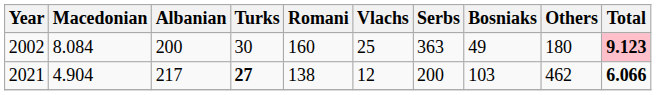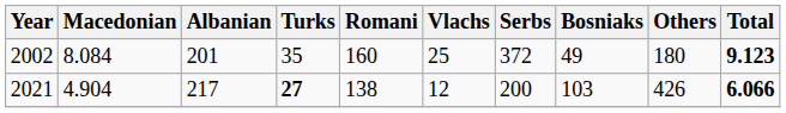2002 | Albanian: 200 -> 201
2002 | Turks: 30 -> 35
2002 | Serbs: 363 -> 372
2002 | Total: pink background -> no background
2021 | Others: 462 -> 426
